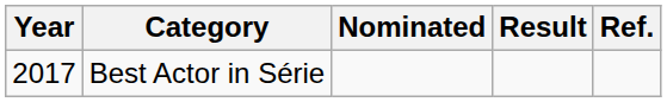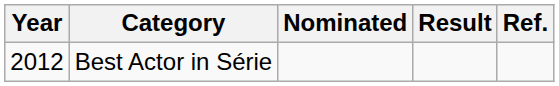Best Actor in Série | Year: 2017 -> 2012
